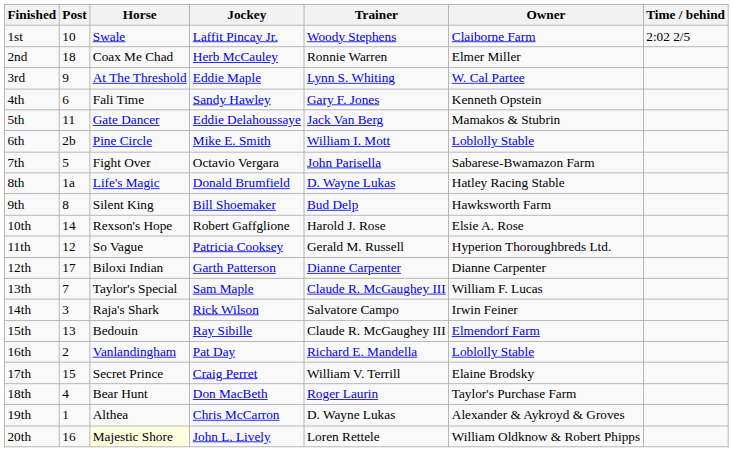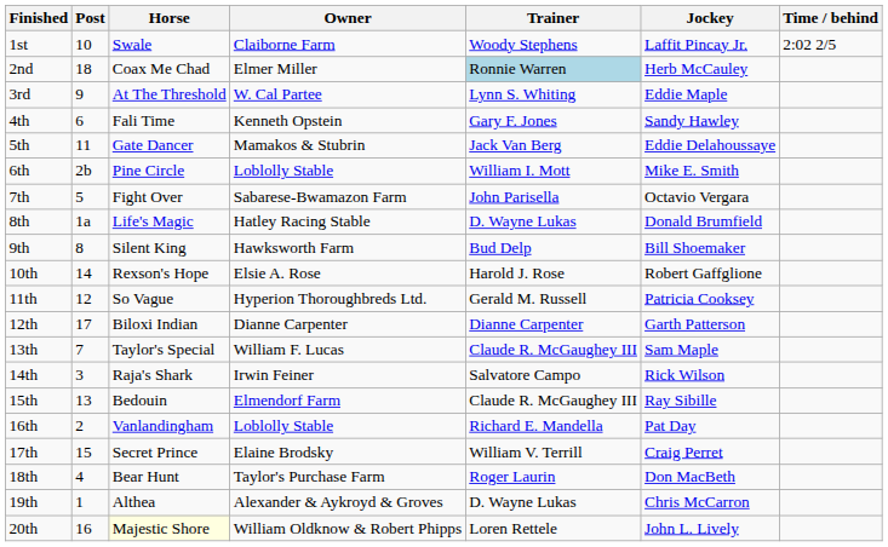columns swapped: Jockey <-> Owner
2nd | Trainer: no background -> lightblue background
